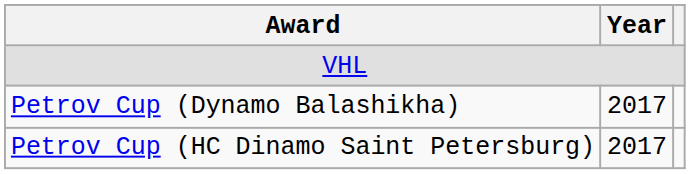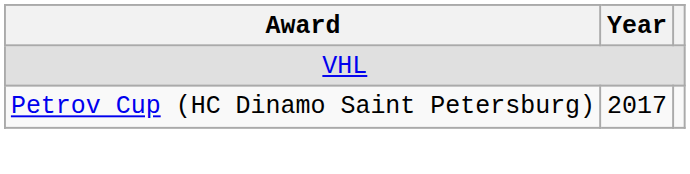- row: Petrov Cup (Dynamo Balashikha) | 2017
